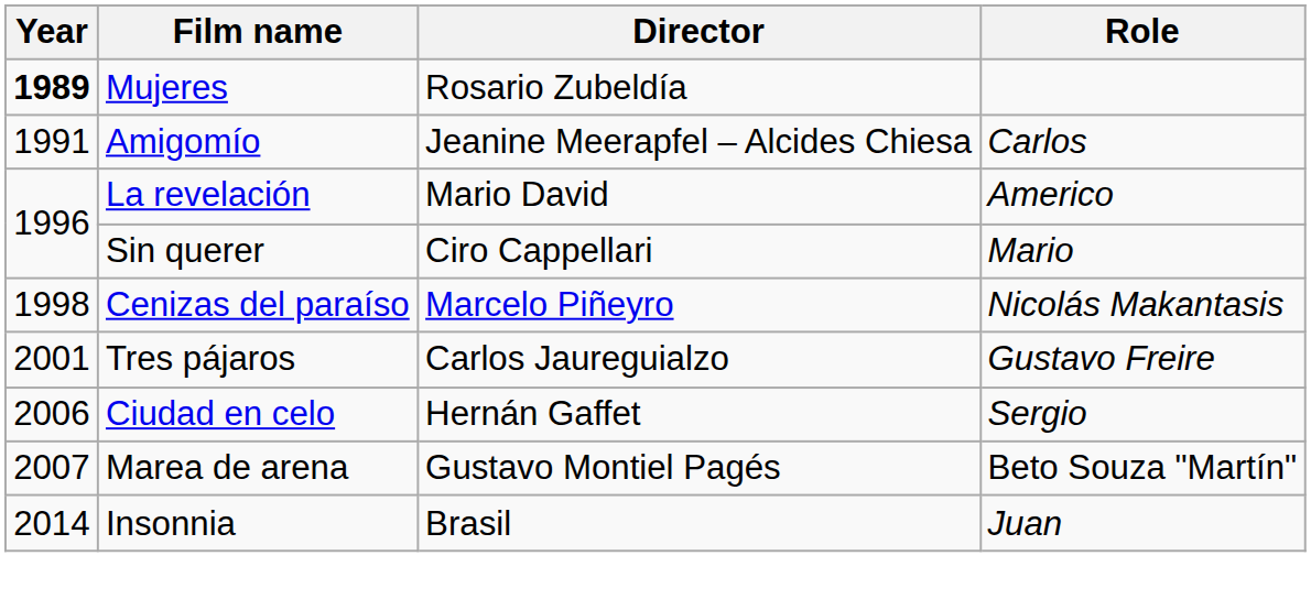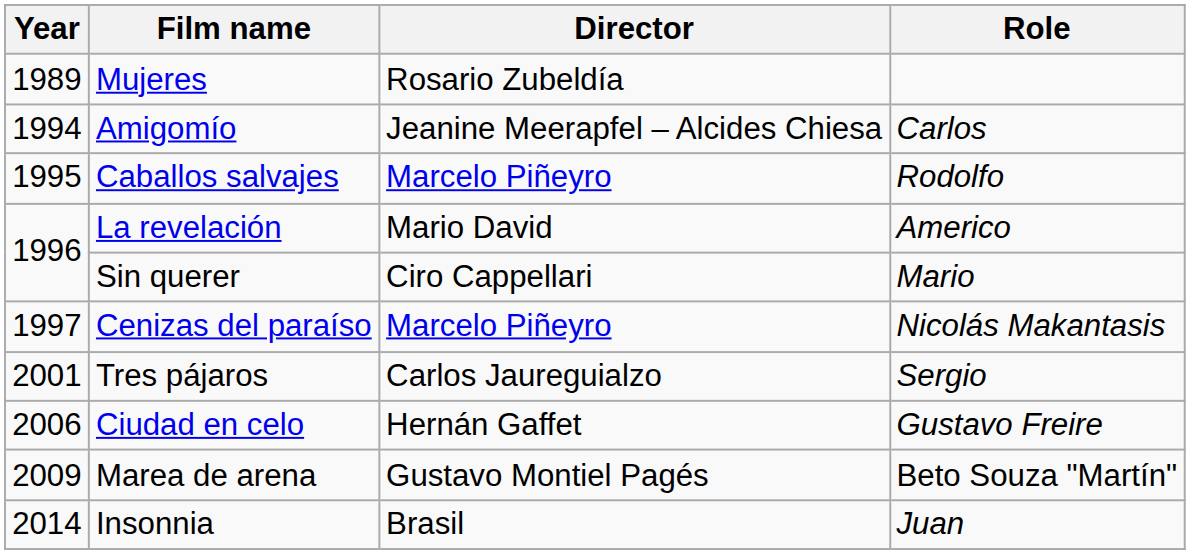Mujeres | Year: bold -> normal
Amigomío | Year: 1991 -> 1994
+ row: 1995 | Caballos salvajes | Marcelo Piñeyro | Rodolfo
Cenizas del paraíso | Year: 1998 -> 1997
Tres pájaros | Role: Gustavo Freire -> Sergio
Ciudad en celo | Role: Sergio -> Gustavo Freire
Marea de arena | Year: 2007 -> 2009
